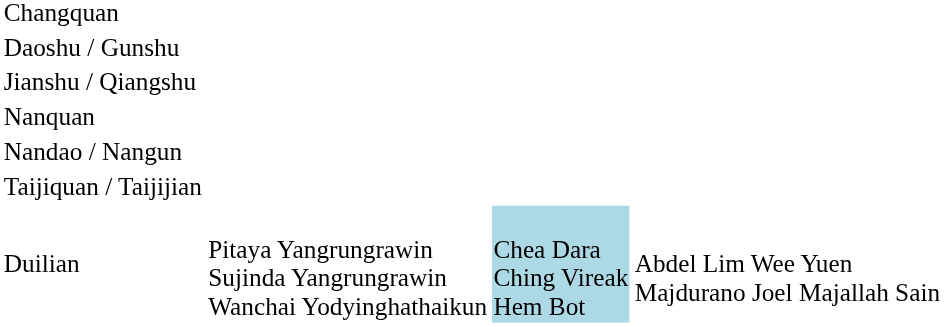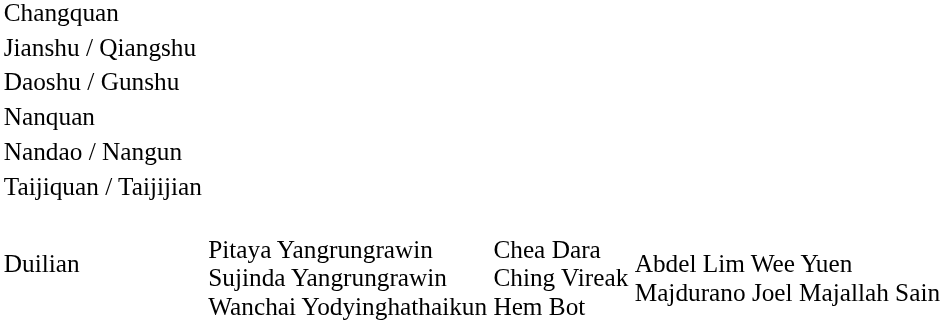rows swapped: Daoshu / Gunshu <-> Jianshu / Qiangshu
Duilian | column 3: lightblue background -> no background
